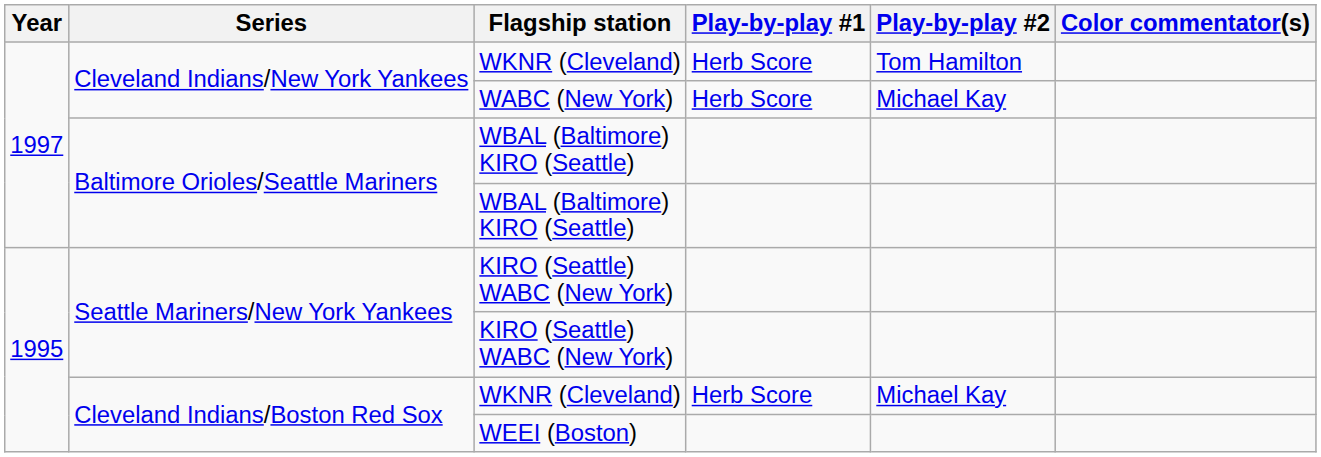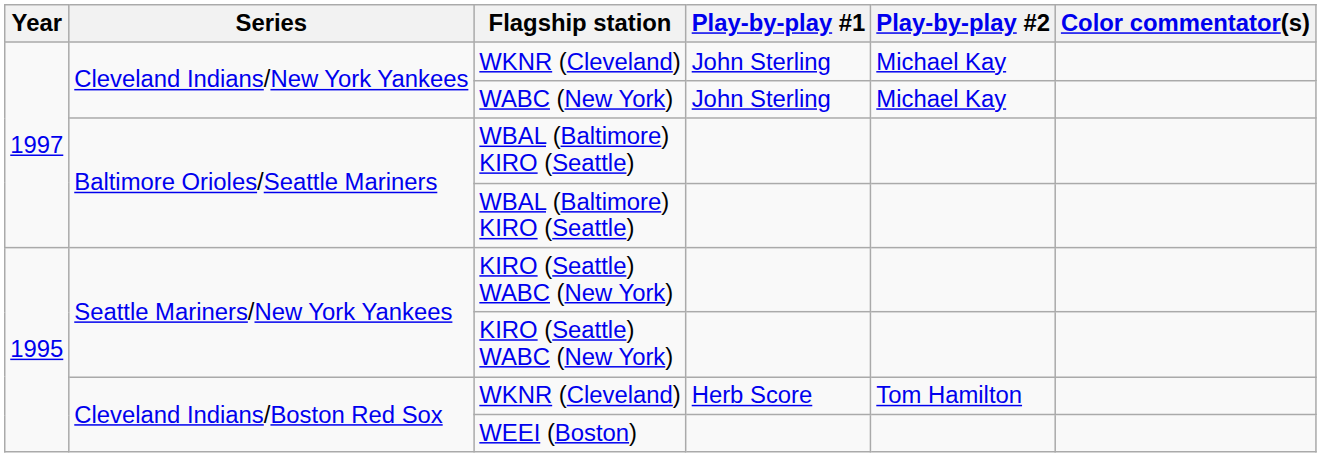Cleveland Indians/New York Yankees / WKNR (Cleveland) | Play-by-play #1: Herb Score -> John Sterling
Cleveland Indians/New York Yankees / WKNR (Cleveland) | Play-by-play #2: Tom Hamilton -> Michael Kay
WABC (New York) | Play-by-play #1: Herb Score -> John Sterling
Cleveland Indians/Boston Red Sox / WKNR (Cleveland) | Play-by-play #2: Michael Kay -> Tom Hamilton
